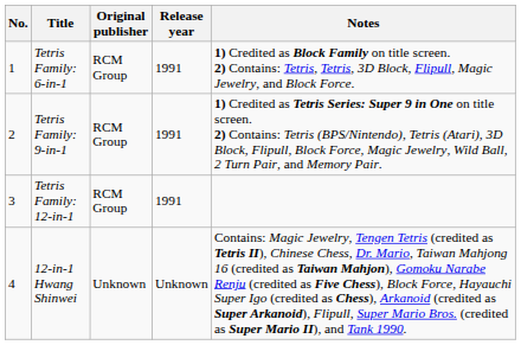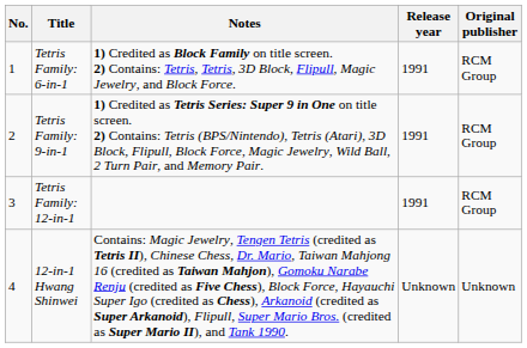columns swapped: Original publisher <-> Notes
